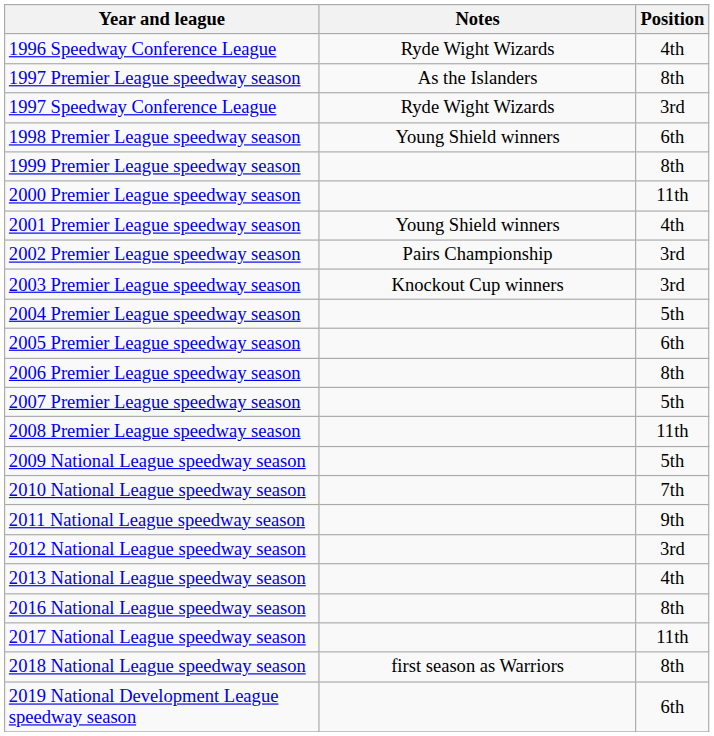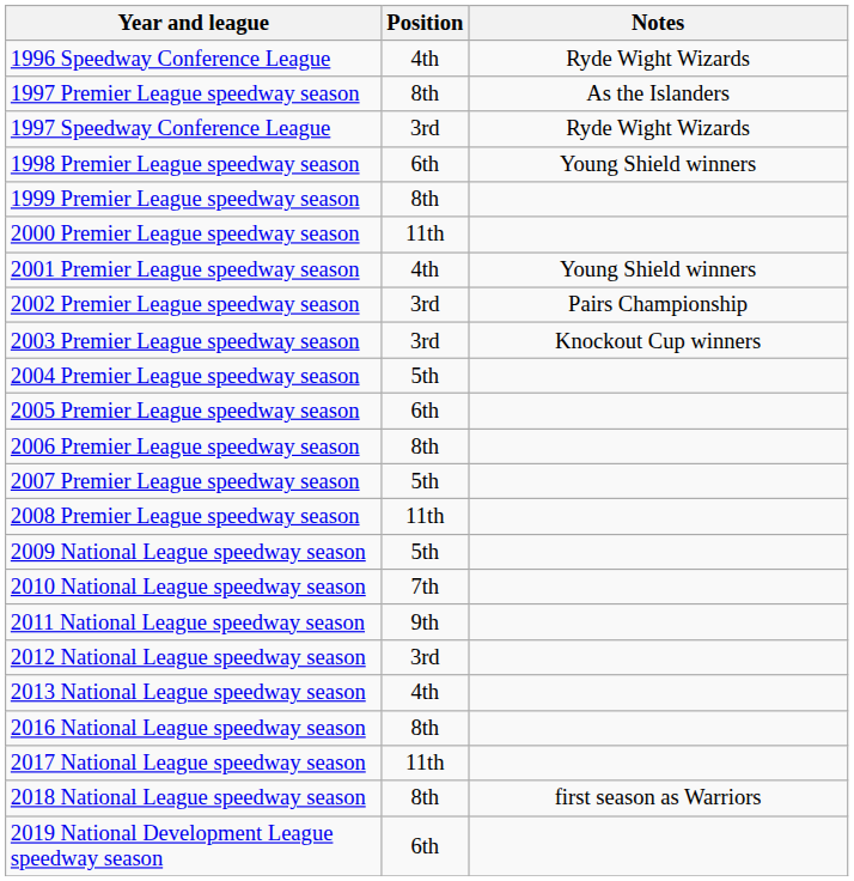columns swapped: Position <-> Notes
